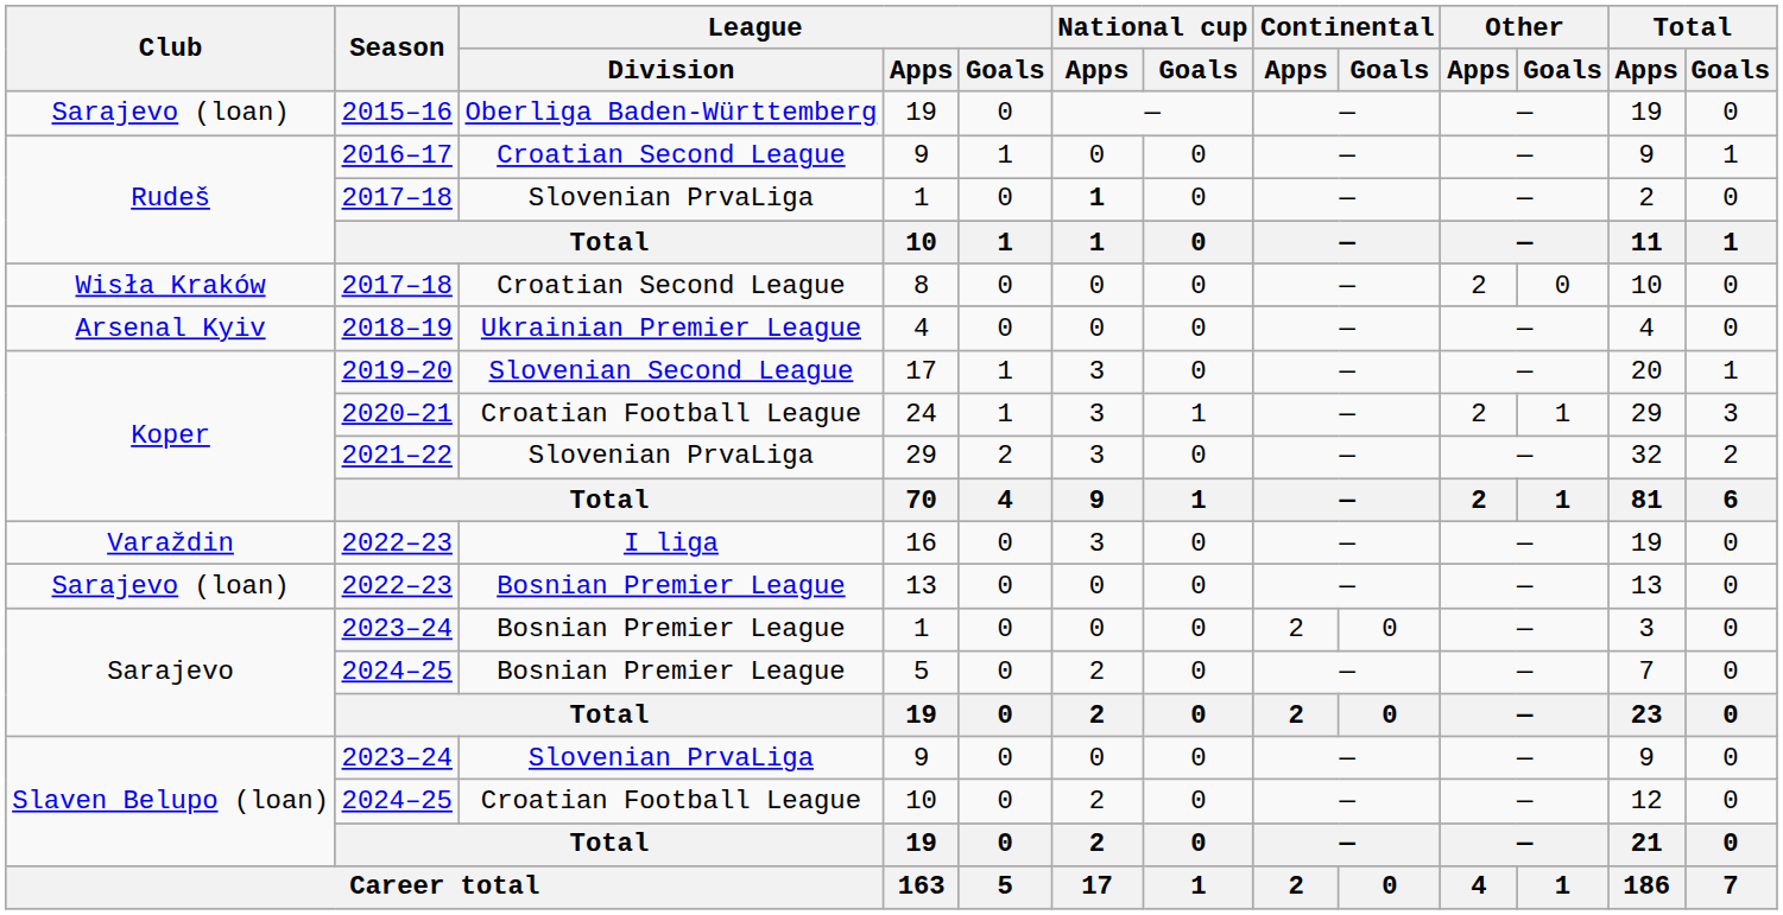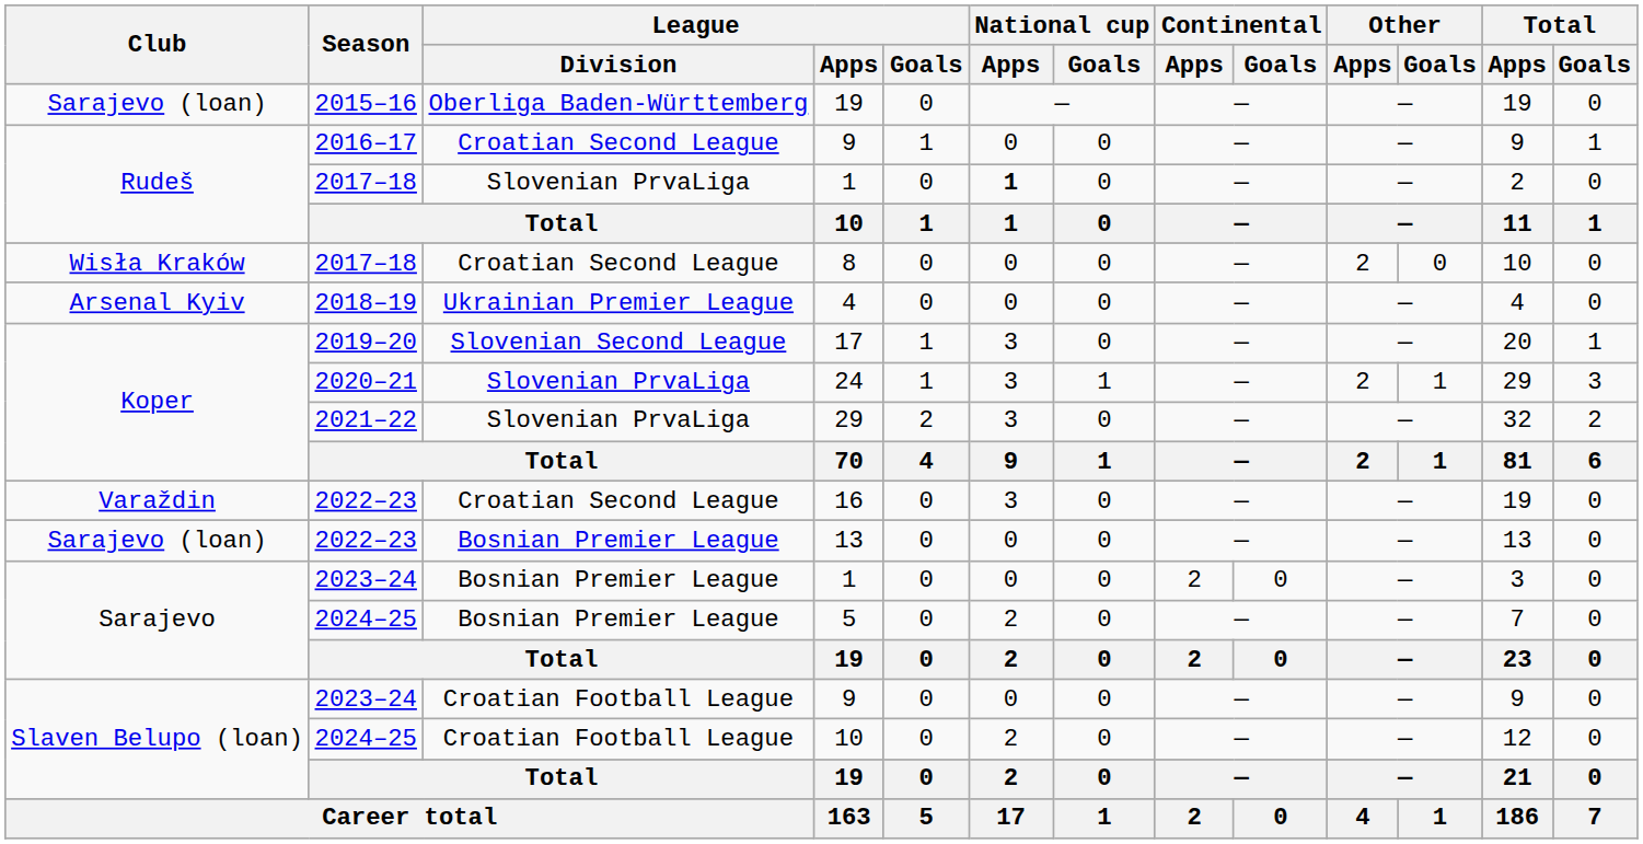24 | League / Division: Croatian Football League -> Slovenian PrvaLiga
16 | League / Division: I liga -> Croatian Second League
2023–24 / 9 | League / Division: Slovenian PrvaLiga -> Croatian Football League
